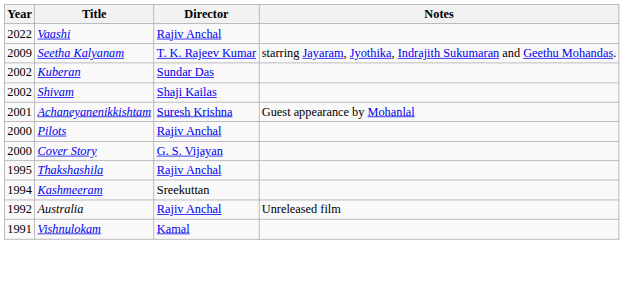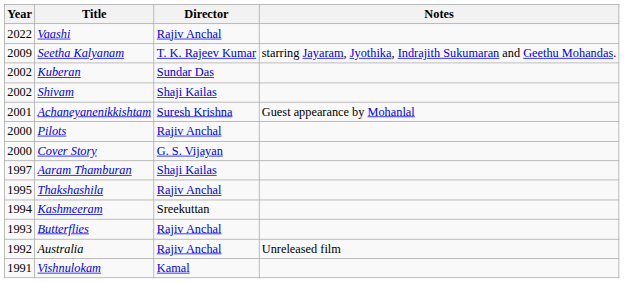+ row: 1997 | Aaram Thamburan | Shaji Kailas
+ row: 1993 | Butterflies | Rajiv Anchal
